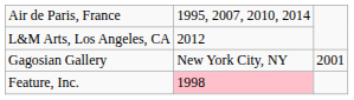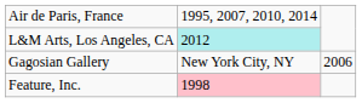L&M Arts, Los Angeles, CA | column 2: no background -> paleturquoise background
Gagosian Gallery | column 3: 2001 -> 2006
